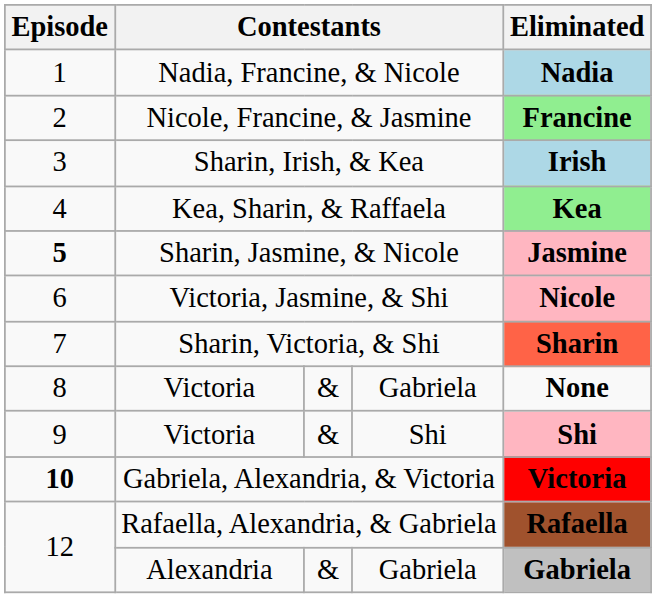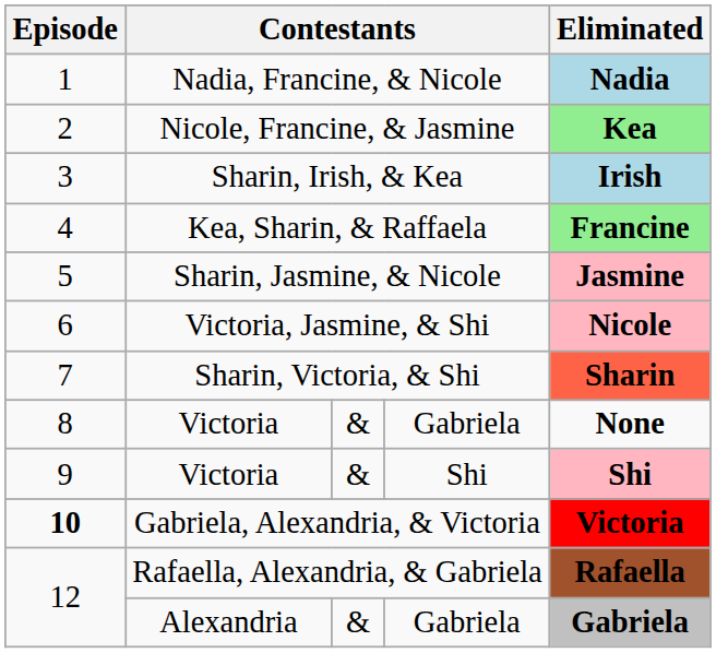Nicole, Francine, & Jasmine | Eliminated: Francine -> Kea
Kea, Sharin, & Raffaela | Eliminated: Kea -> Francine
Sharin, Jasmine, & Nicole | Episode: bold -> normal
